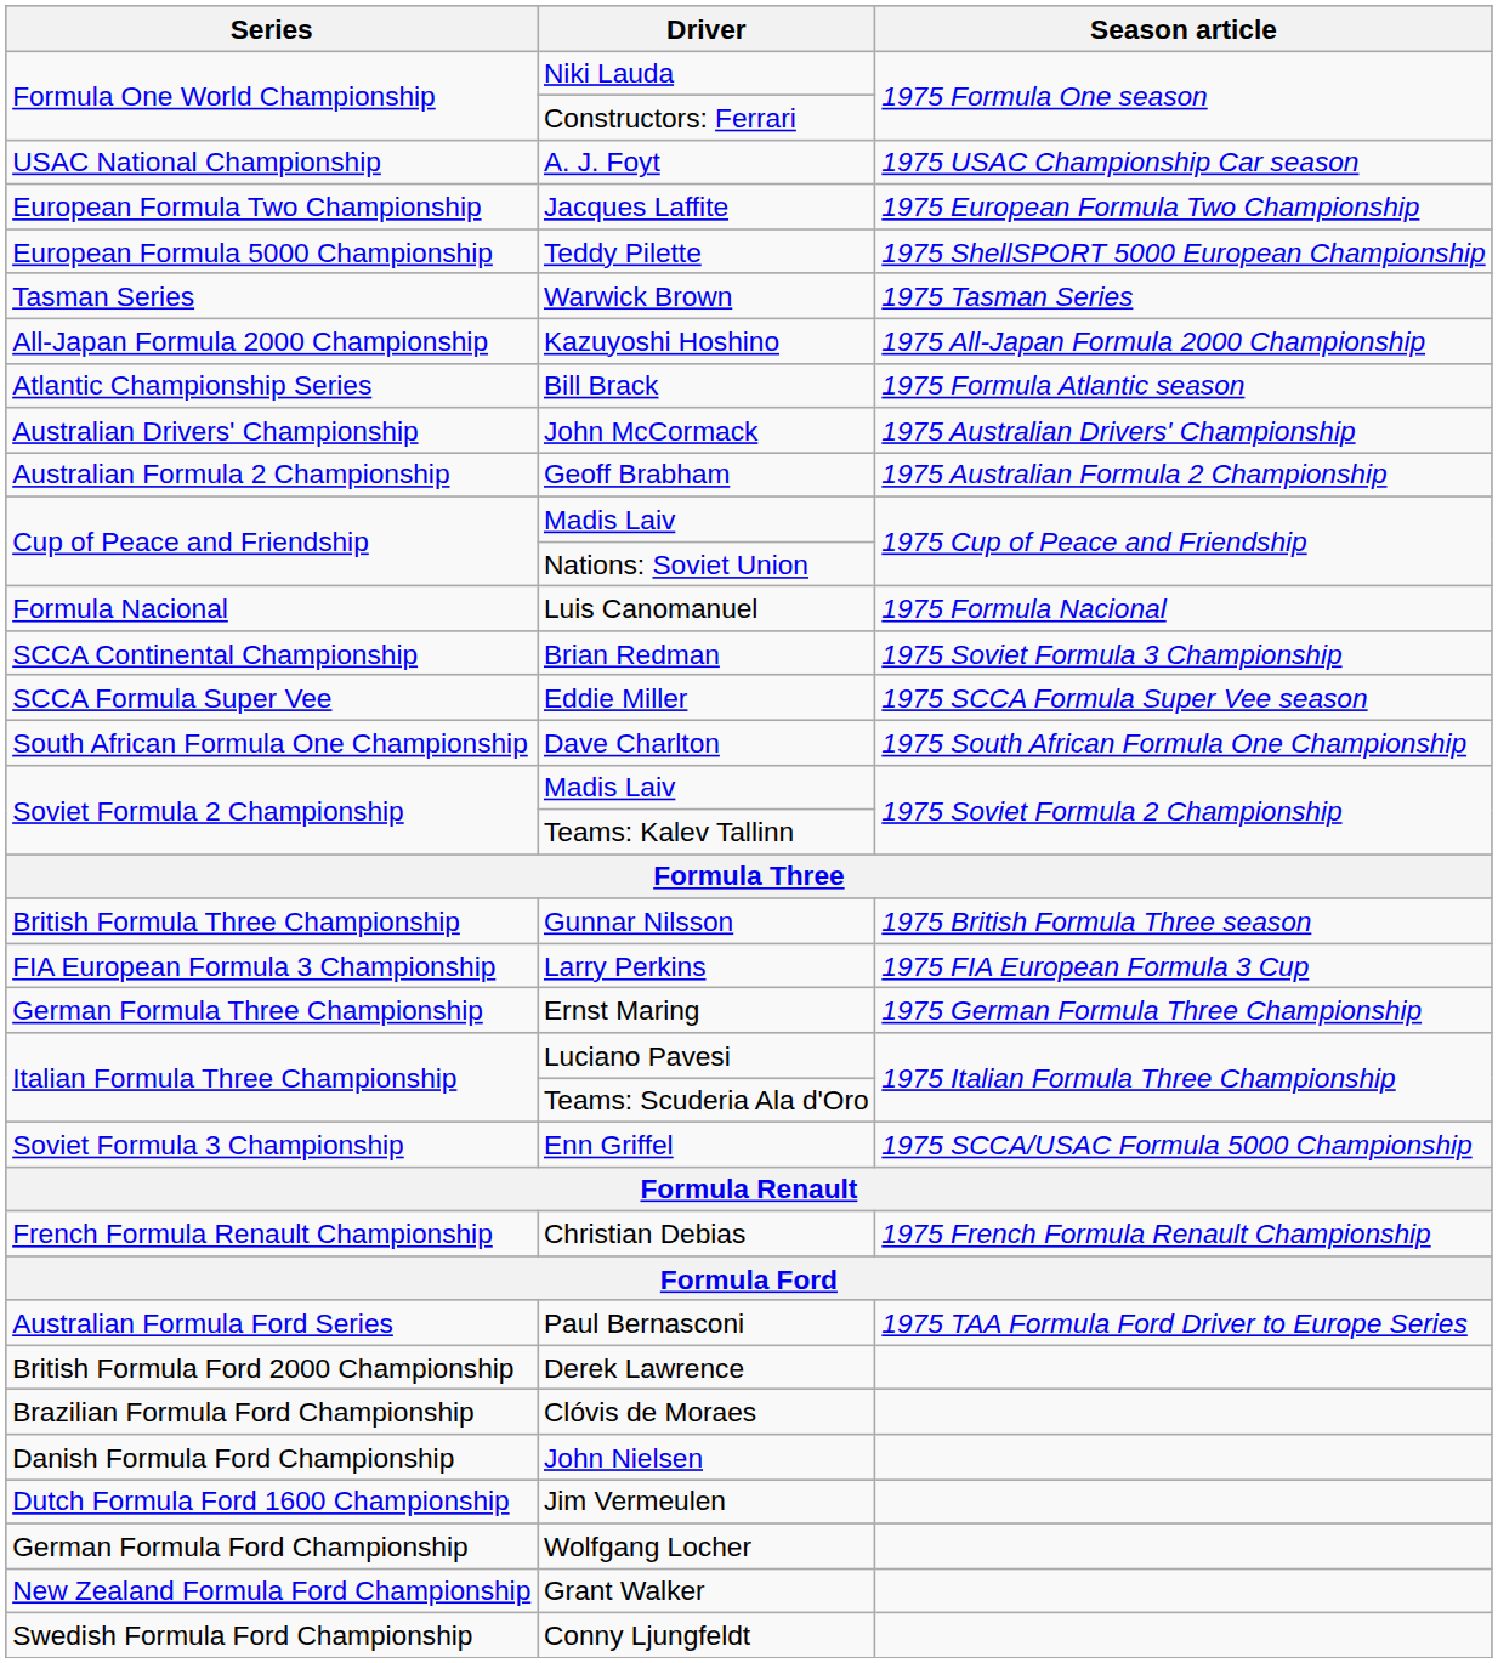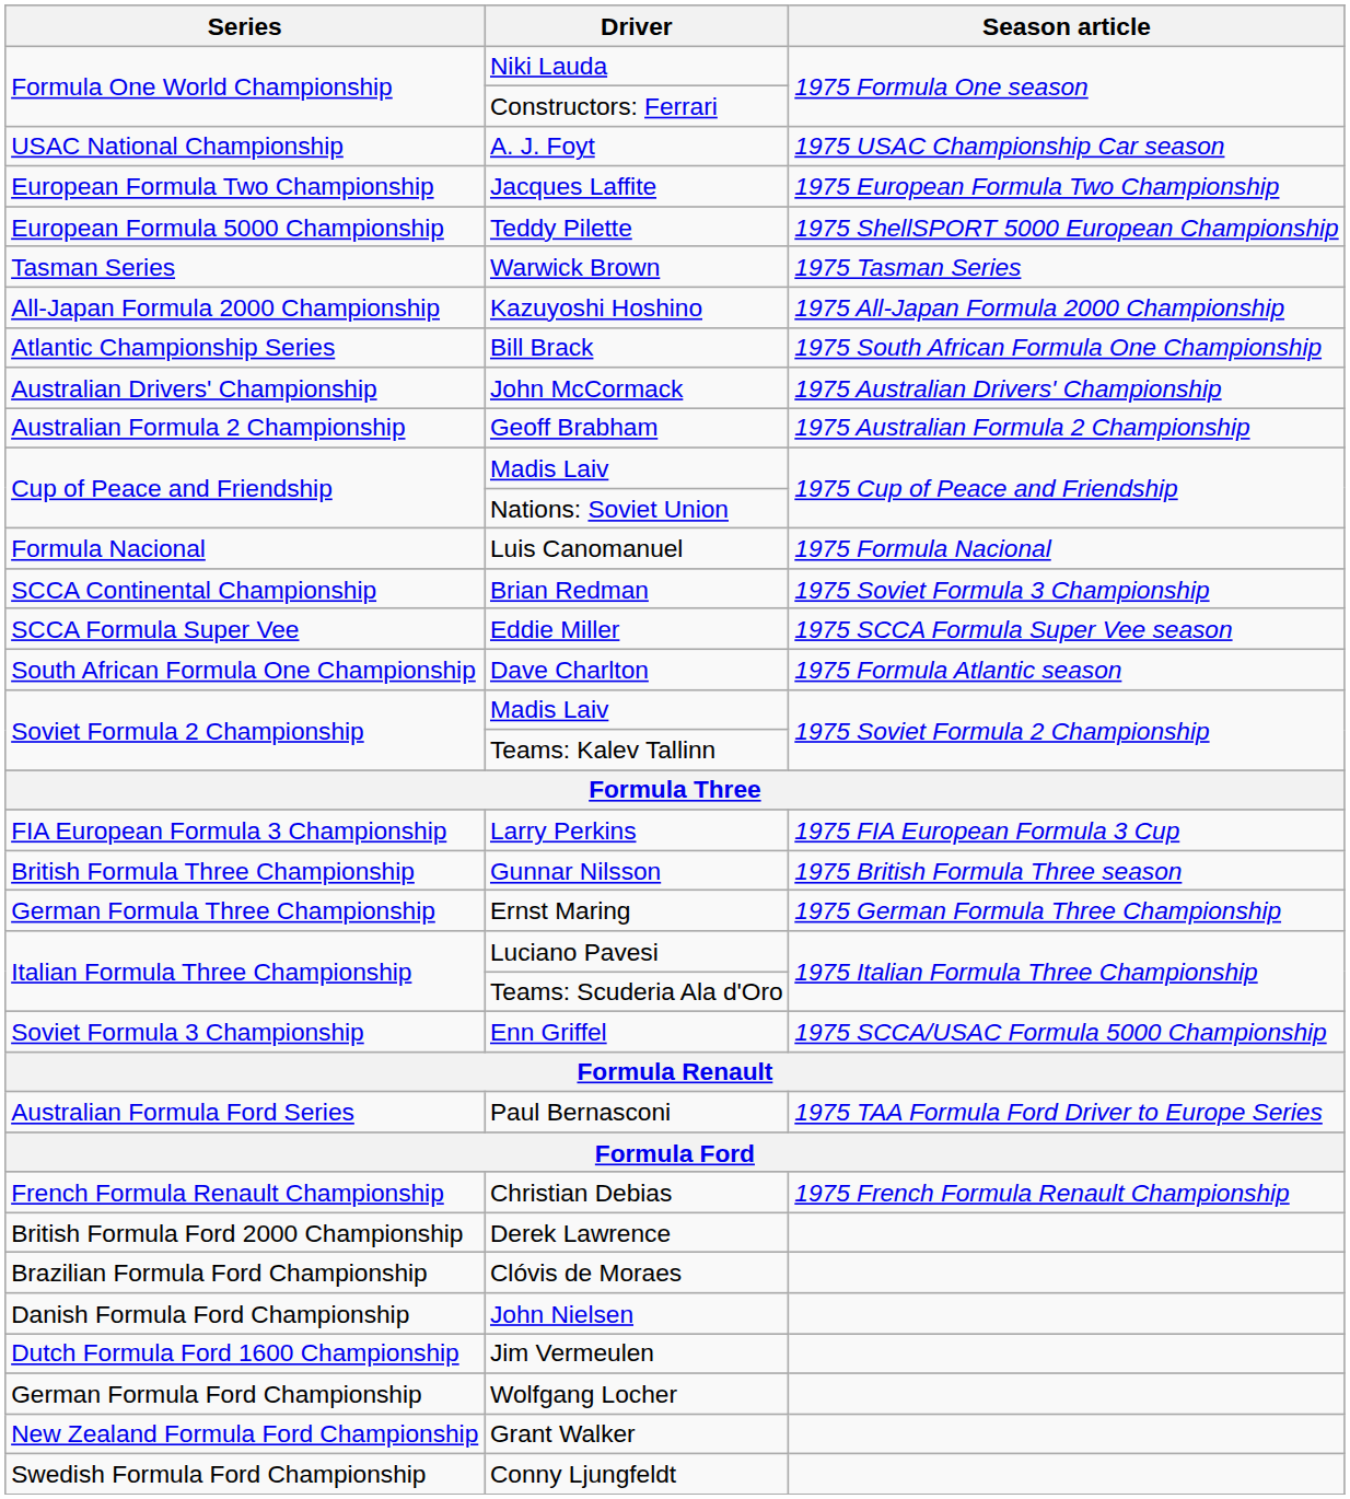Bill Brack | Season article: 1975 Formula Atlantic season -> 1975 South African Formula One Championship
Dave Charlton | Season article: 1975 South African Formula One Championship -> 1975 Formula Atlantic season
rows swapped: Larry Perkins <-> Gunnar Nilsson
rows swapped: Christian Debias <-> Paul Bernasconi
